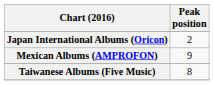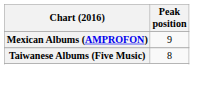- row: Japan International Albums (Oricon) | 2
